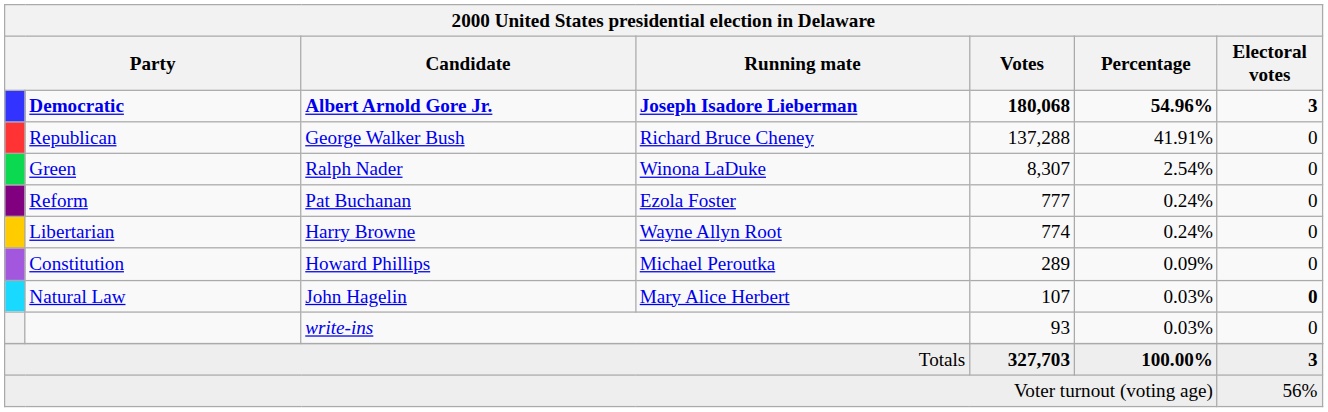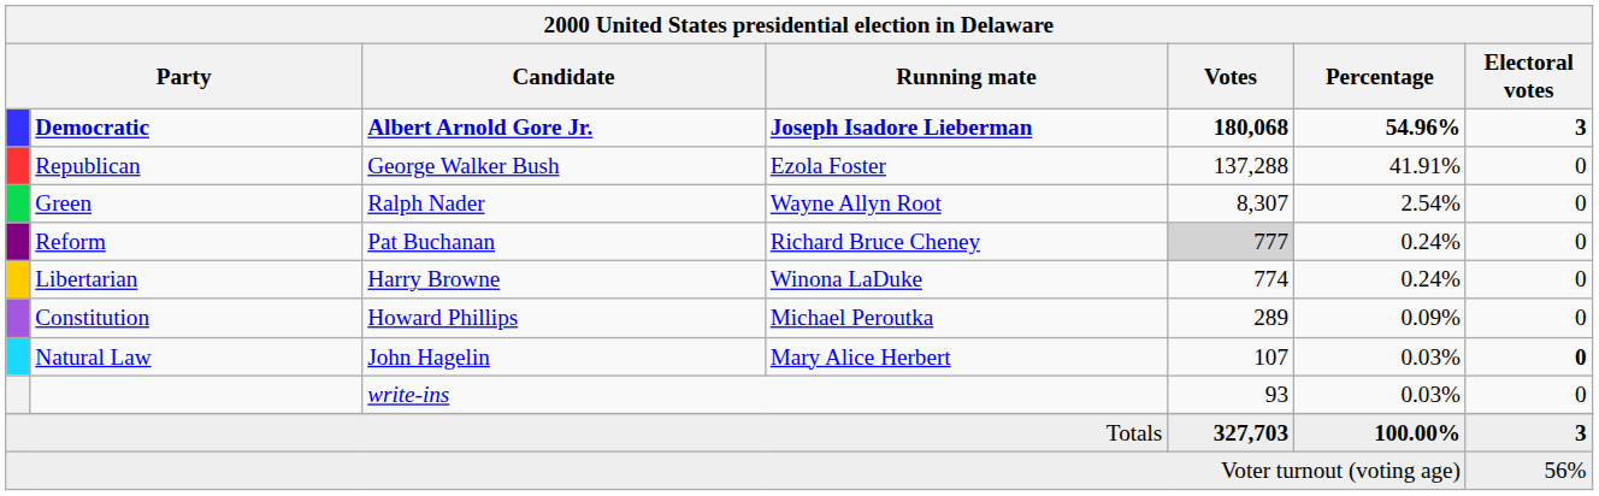Republican | Running mate: Richard Bruce Cheney -> Ezola Foster
Green | Running mate: Winona LaDuke -> Wayne Allyn Root
Reform | Running mate: Ezola Foster -> Richard Bruce Cheney
Reform | Votes: no background -> lightgrey background
Libertarian | Running mate: Wayne Allyn Root -> Winona LaDuke
